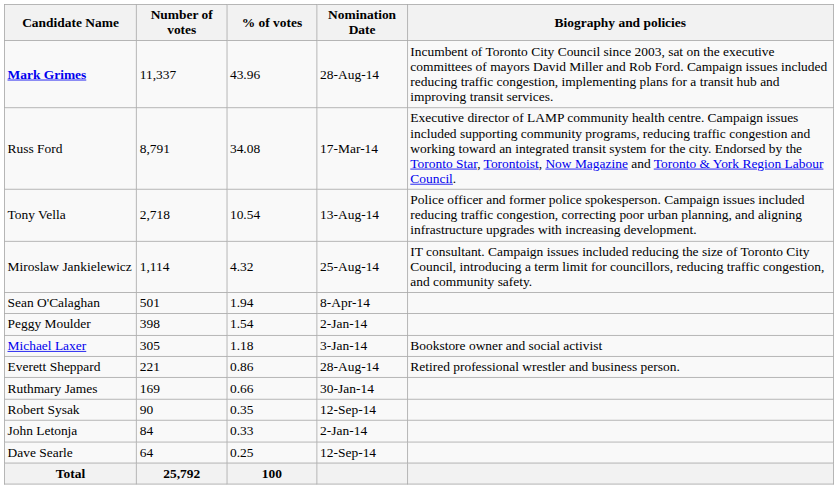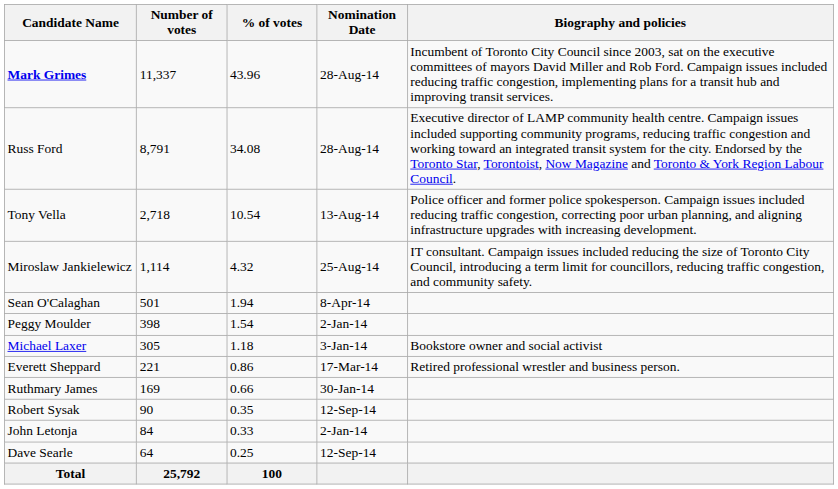Russ Ford | Nomination Date: 17-Mar-14 -> 28-Aug-14
Everett Sheppard | Nomination Date: 28-Aug-14 -> 17-Mar-14
